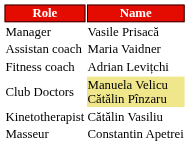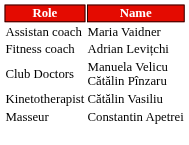- row: Manager | Vasile Prisacă
Club Doctors | Name: khaki background -> no background
